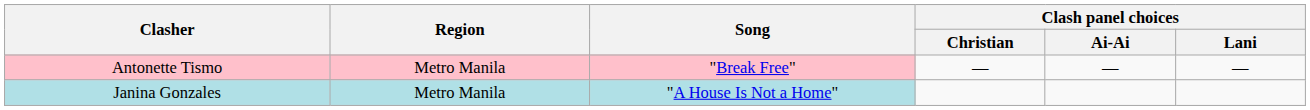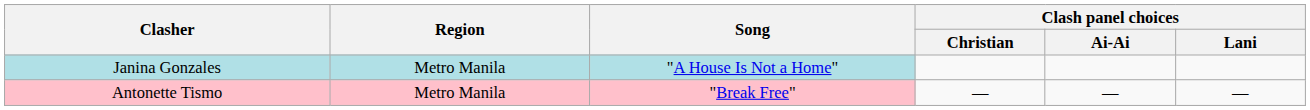rows swapped: Janina Gonzales <-> Antonette Tismo
